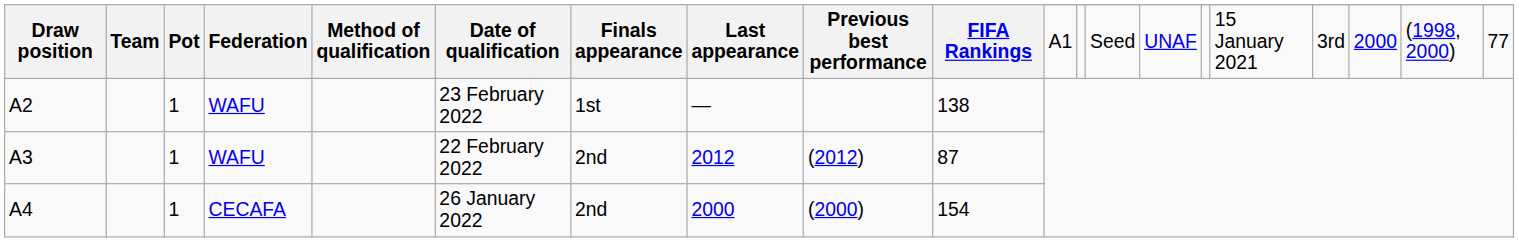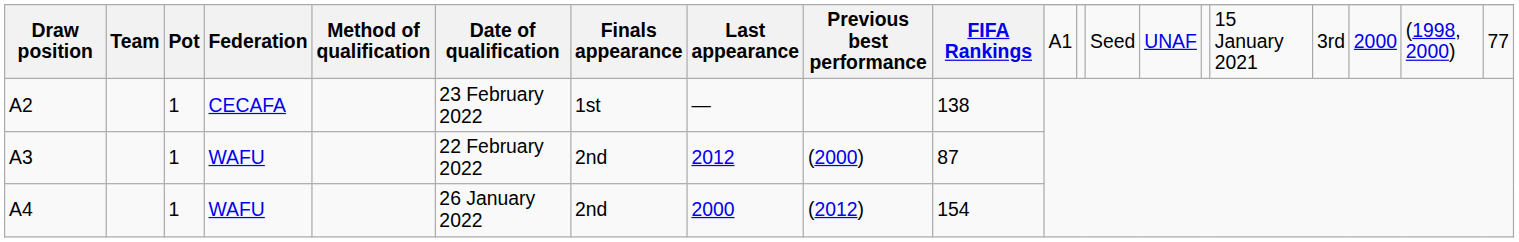A2 | Federation: WAFU -> CECAFA
A3 | Previous best performance: (2012) -> (2000)
A4 | Federation: CECAFA -> WAFU
A4 | Previous best performance: (2000) -> (2012)
